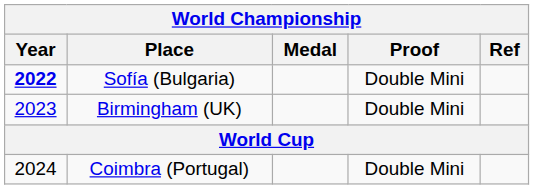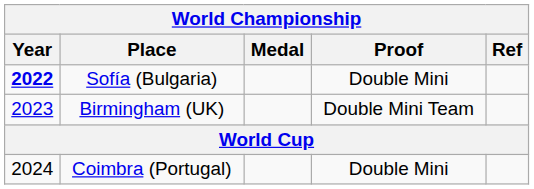Birmingham (UK) | Proof: Double Mini -> Double Mini Team
